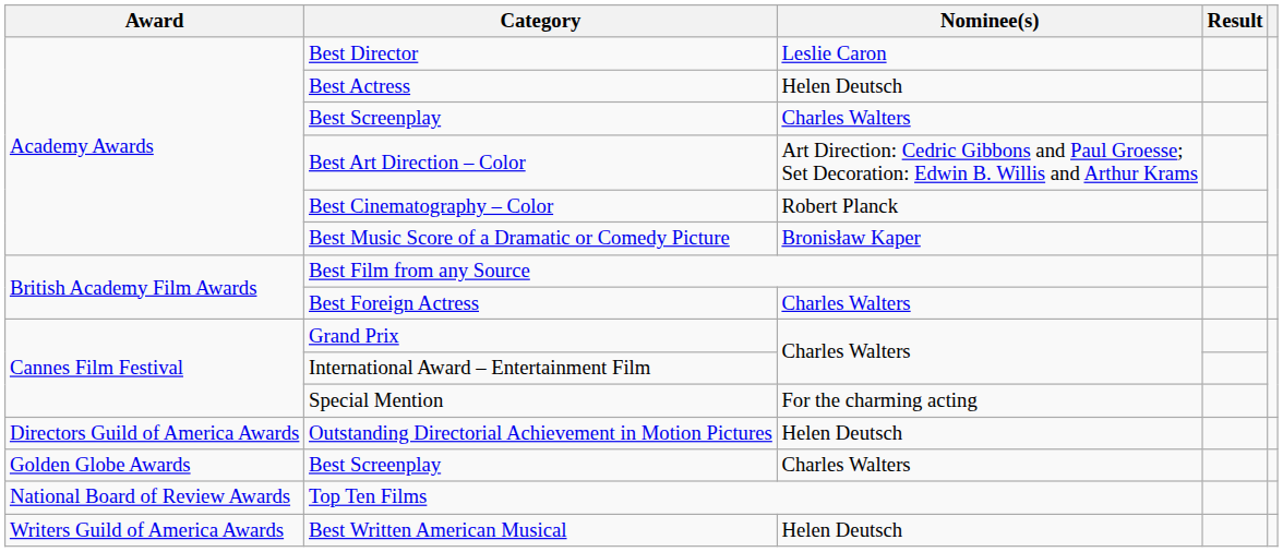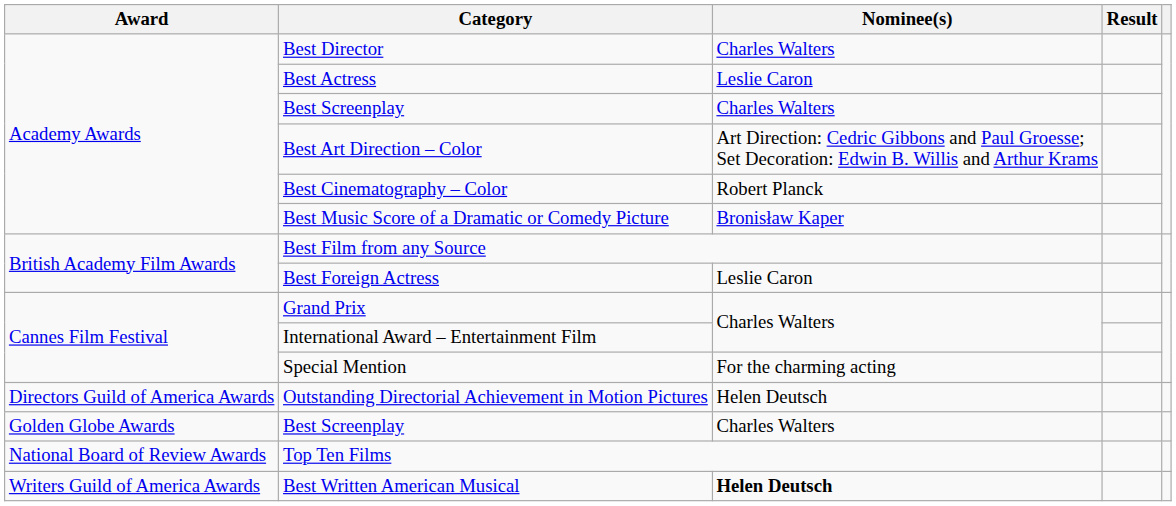Best Director | Nominee(s): Leslie Caron -> Charles Walters
Best Actress | Nominee(s): Helen Deutsch -> Leslie Caron
Best Foreign Actress | Nominee(s): Charles Walters -> Leslie Caron
Best Written American Musical | Nominee(s): normal -> bold
